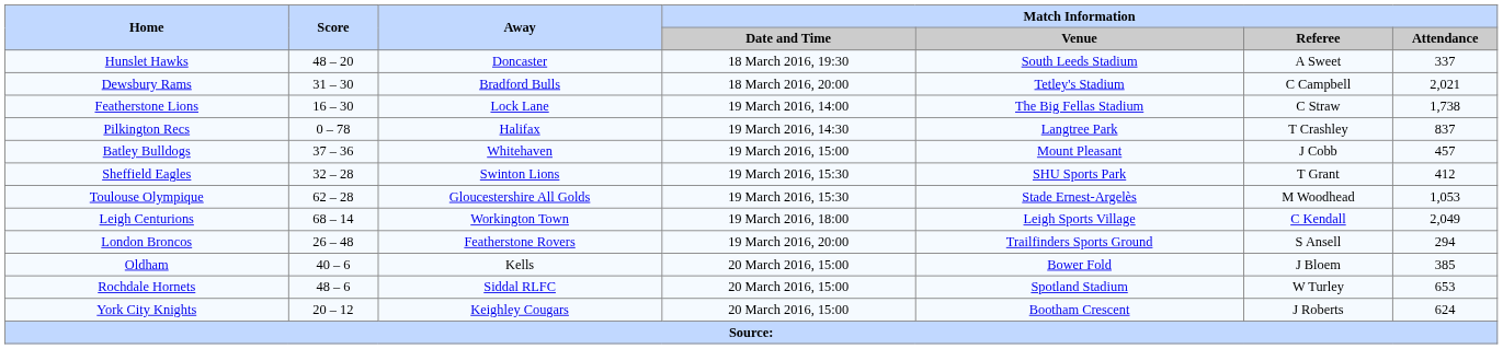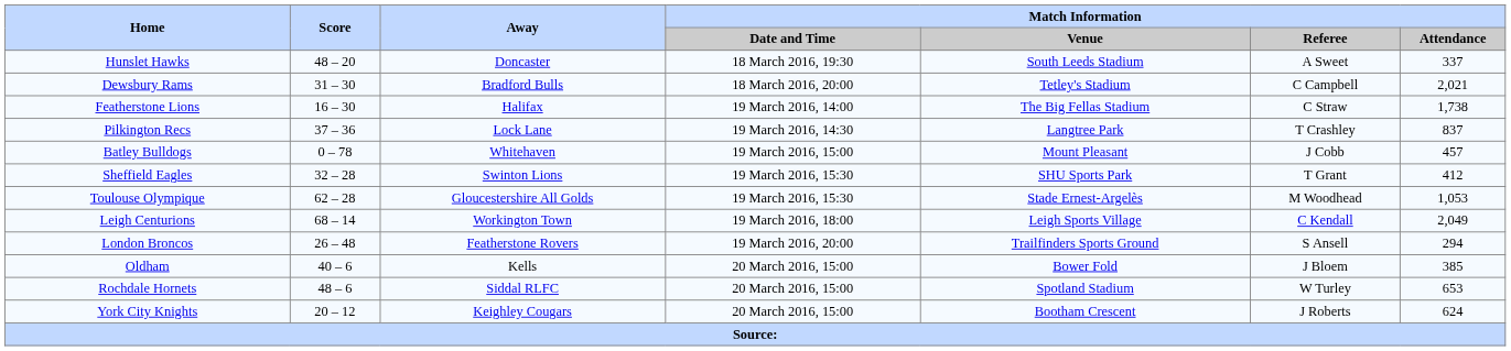Featherstone Lions | Away: Lock Lane -> Halifax
Pilkington Recs | Score: 0 – 78 -> 37 – 36
Pilkington Recs | Away: Halifax -> Lock Lane
Batley Bulldogs | Score: 37 – 36 -> 0 – 78
